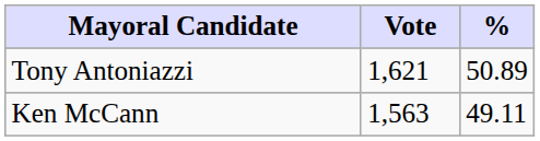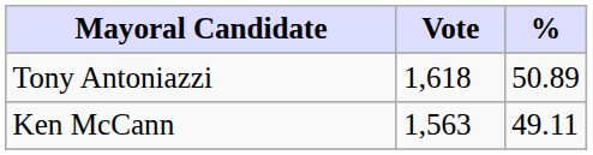Tony Antoniazzi | Vote: 1,621 -> 1,618
